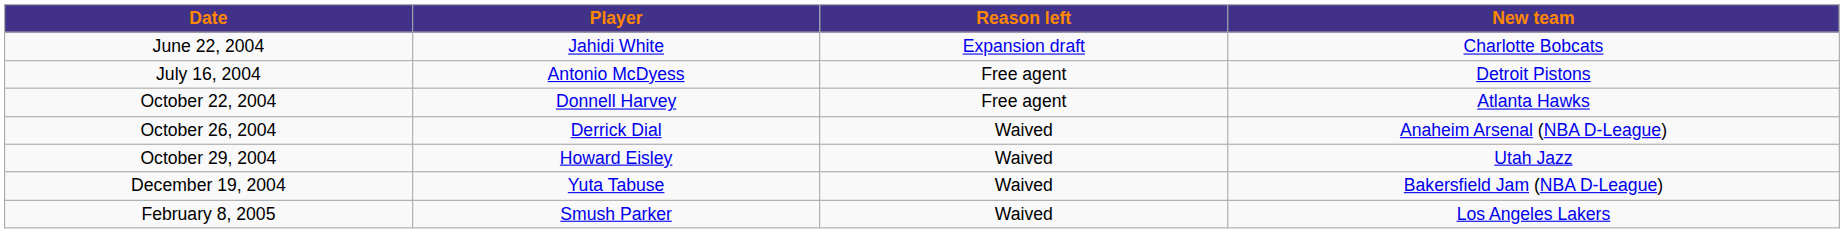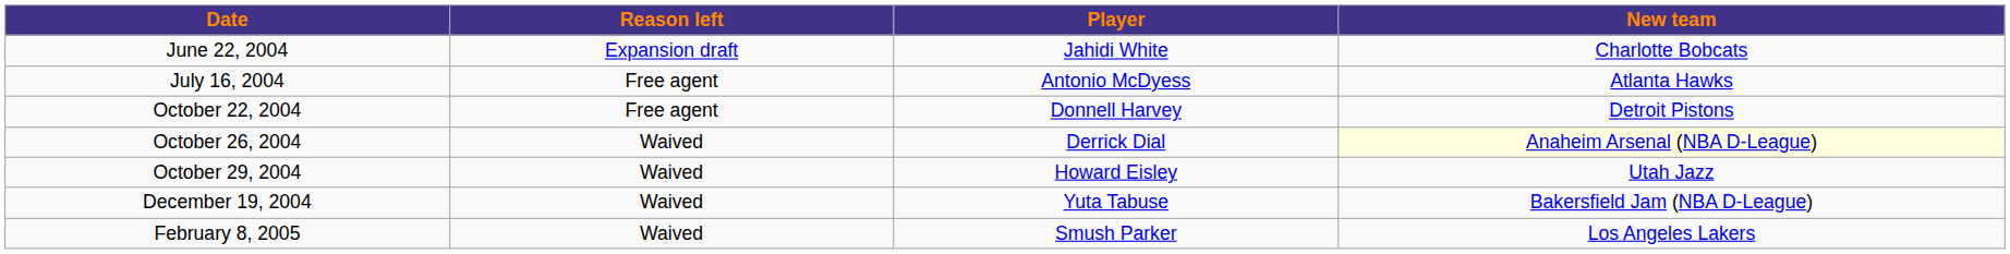columns swapped: Player <-> Reason left
July 16, 2004 | New team: Detroit Pistons -> Atlanta Hawks
October 22, 2004 | New team: Atlanta Hawks -> Detroit Pistons
October 26, 2004 | New team: no background -> lightyellow background
